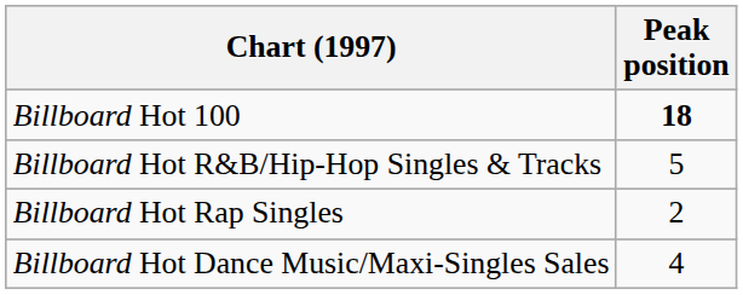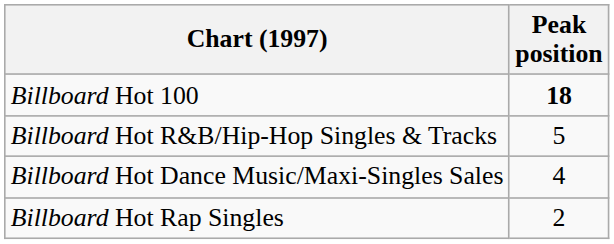rows swapped: Billboard Hot Rap Singles <-> Billboard Hot Dance Music/Maxi-Singles Sales
